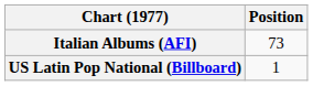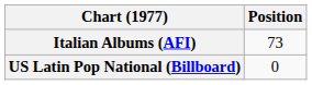US Latin Pop National (Billboard) | Position: 1 -> 0
